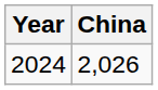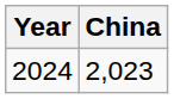2024 | China: 2,026 -> 2,023
